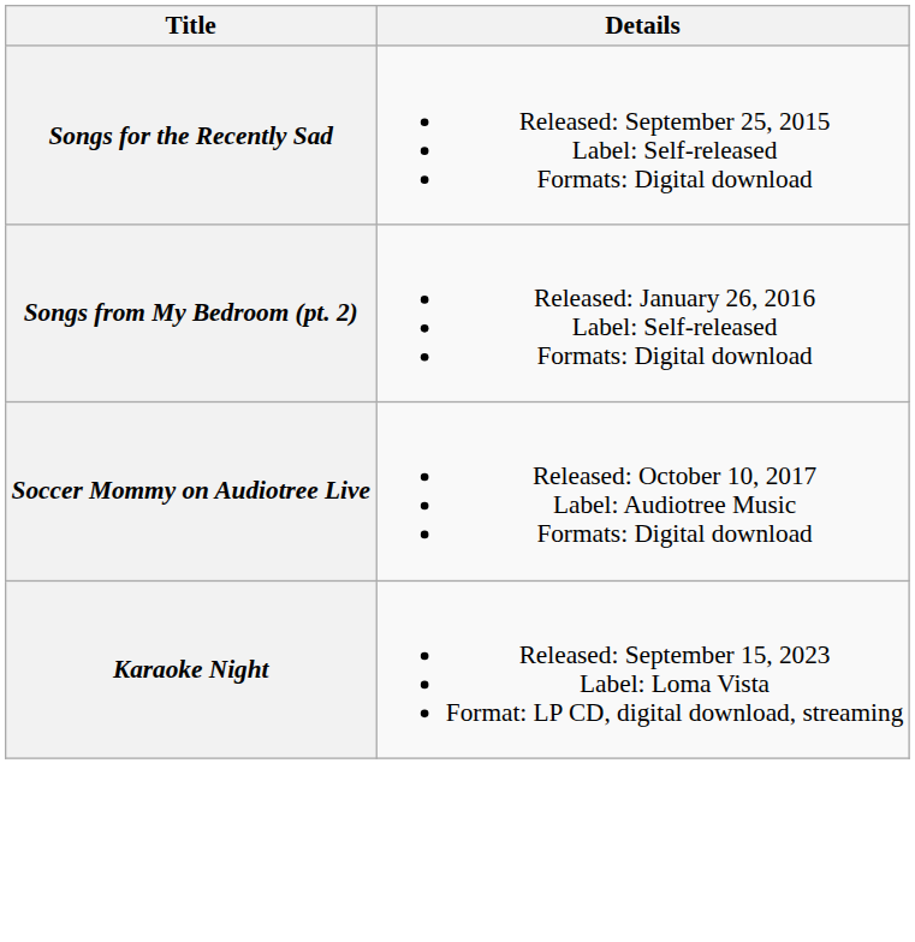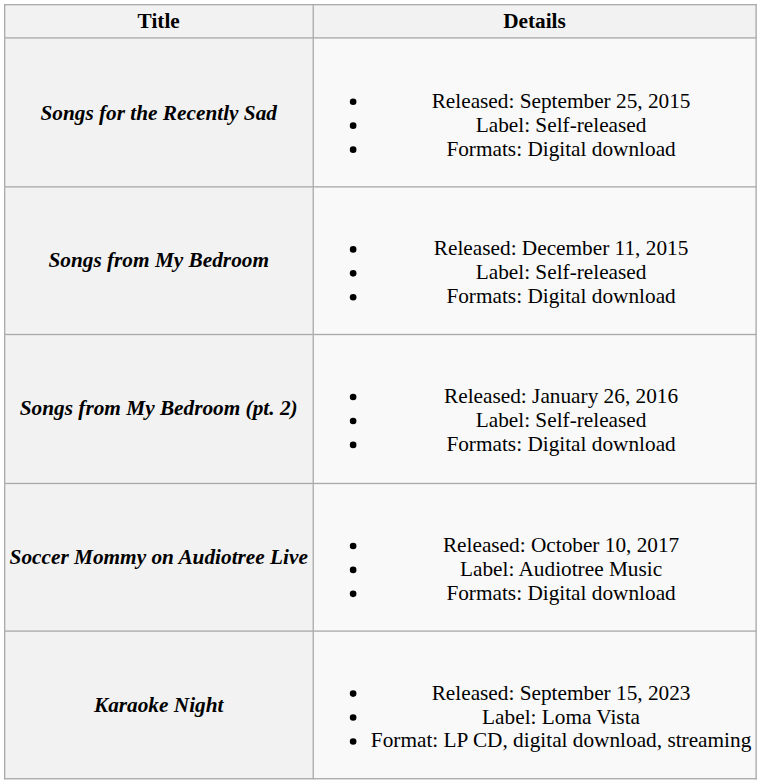+ row: Songs from My Bedroom | Released: December 11, 2015 Label: Self-released Formats: Digital download
